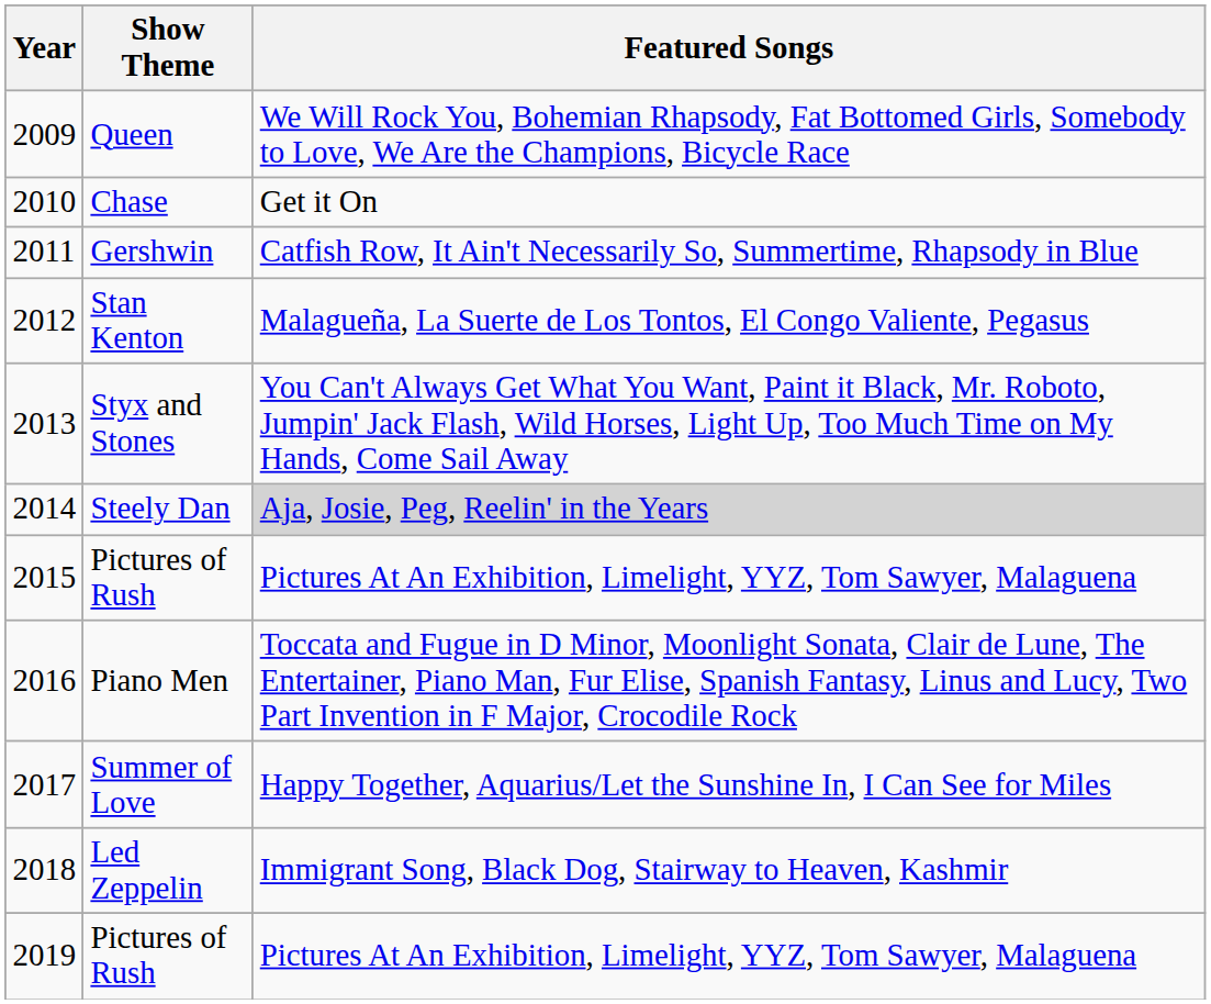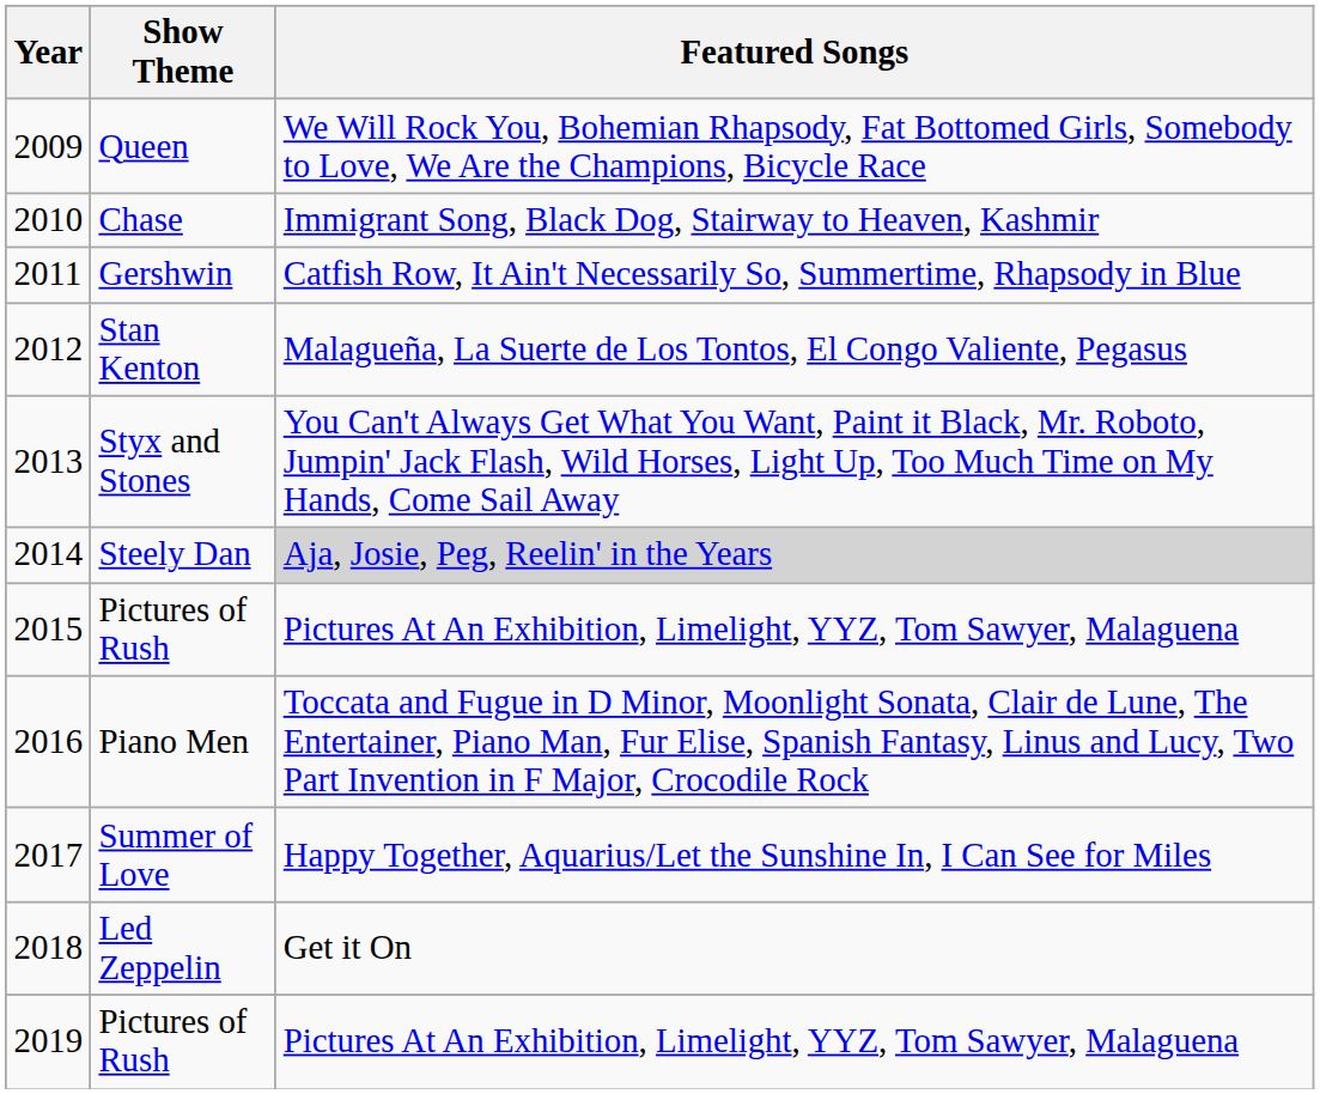Chase | Featured Songs: Get it On -> Immigrant Song, Black Dog, Stairway to Heaven, Kashmir
Led Zeppelin | Featured Songs: Immigrant Song, Black Dog, Stairway to Heaven, Kashmir -> Get it On
